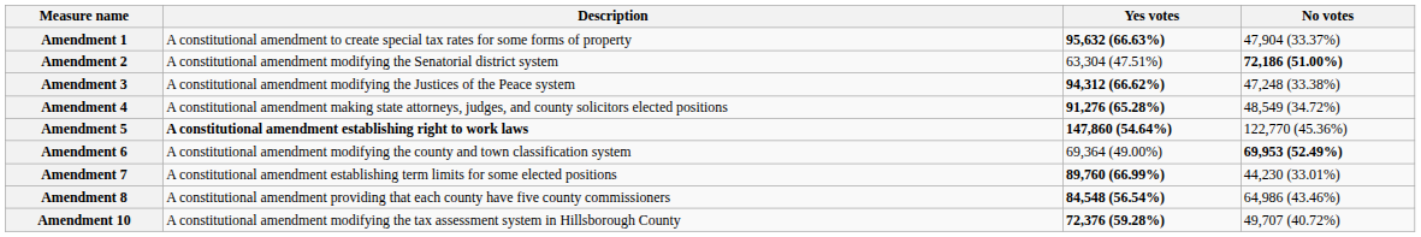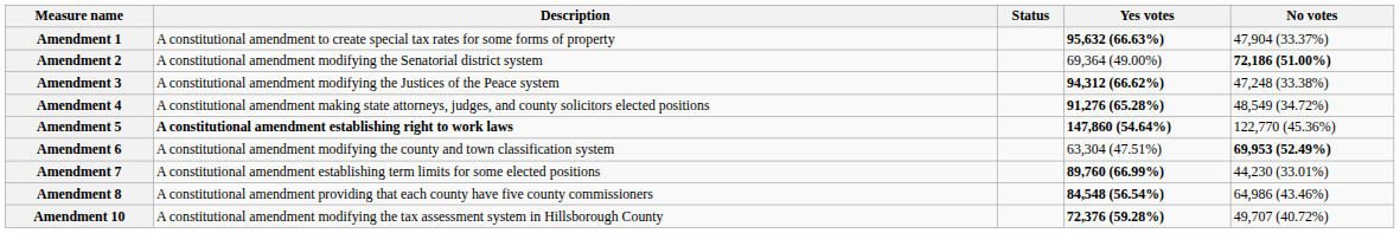+ column: Status
Amendment 2 | Yes votes: 63,304 (47.51%) -> 69,364 (49.00%)
Amendment 6 | Yes votes: 69,364 (49.00%) -> 63,304 (47.51%)
